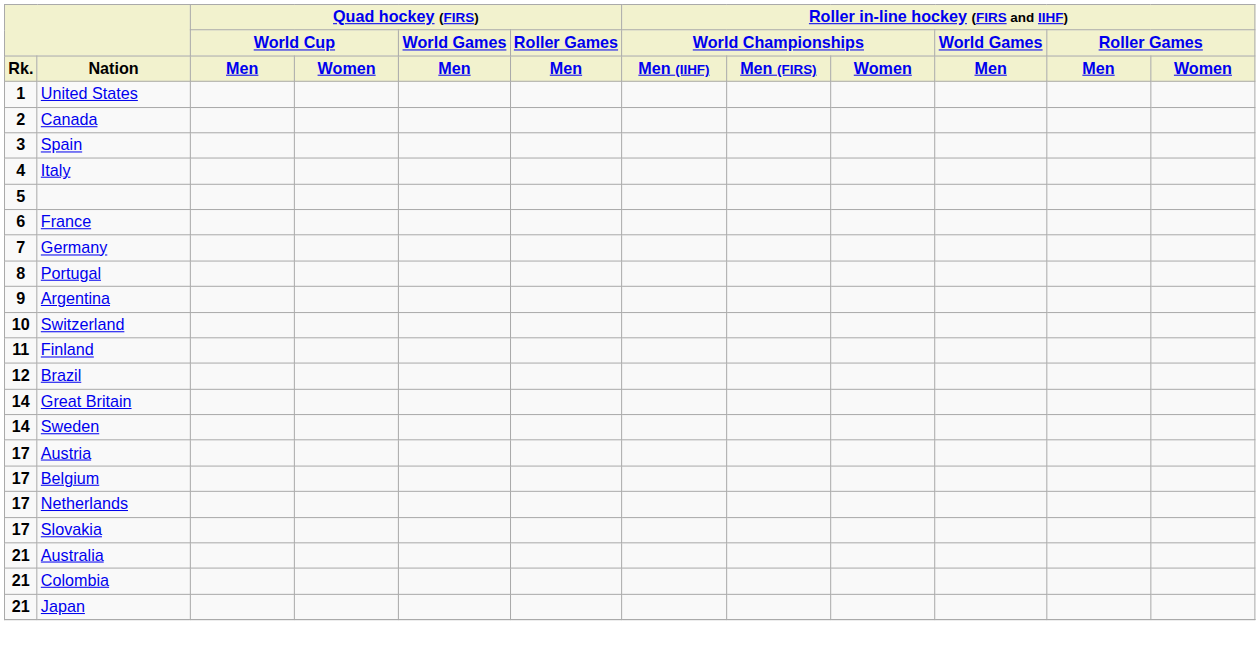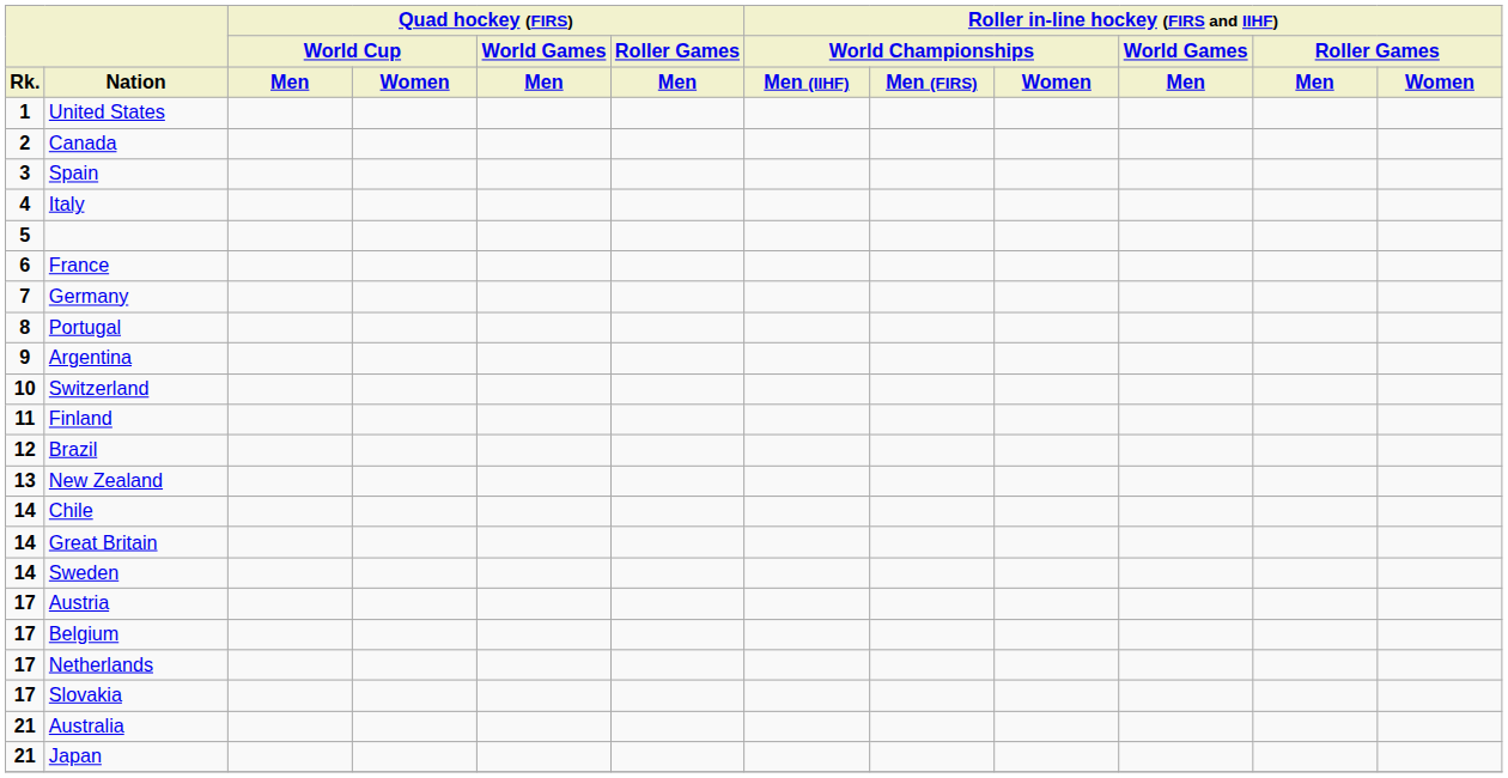+ row: 13 | New Zealand
+ row: 14 | Chile
- row: 21 | Colombia
